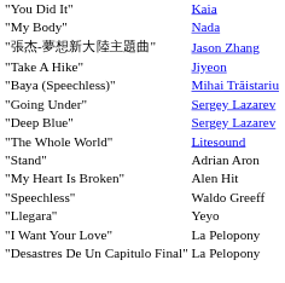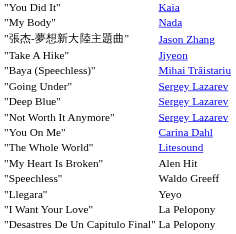+ row: "Not Worth It Anymore" | Sergey Lazarev
+ row: "You On Me" | Carina Dahl
- row: "Stand" | Adrian Aron
